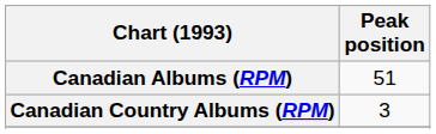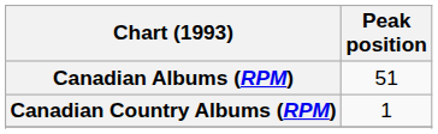Canadian Country Albums (RPM) | Peak position: 3 -> 1
